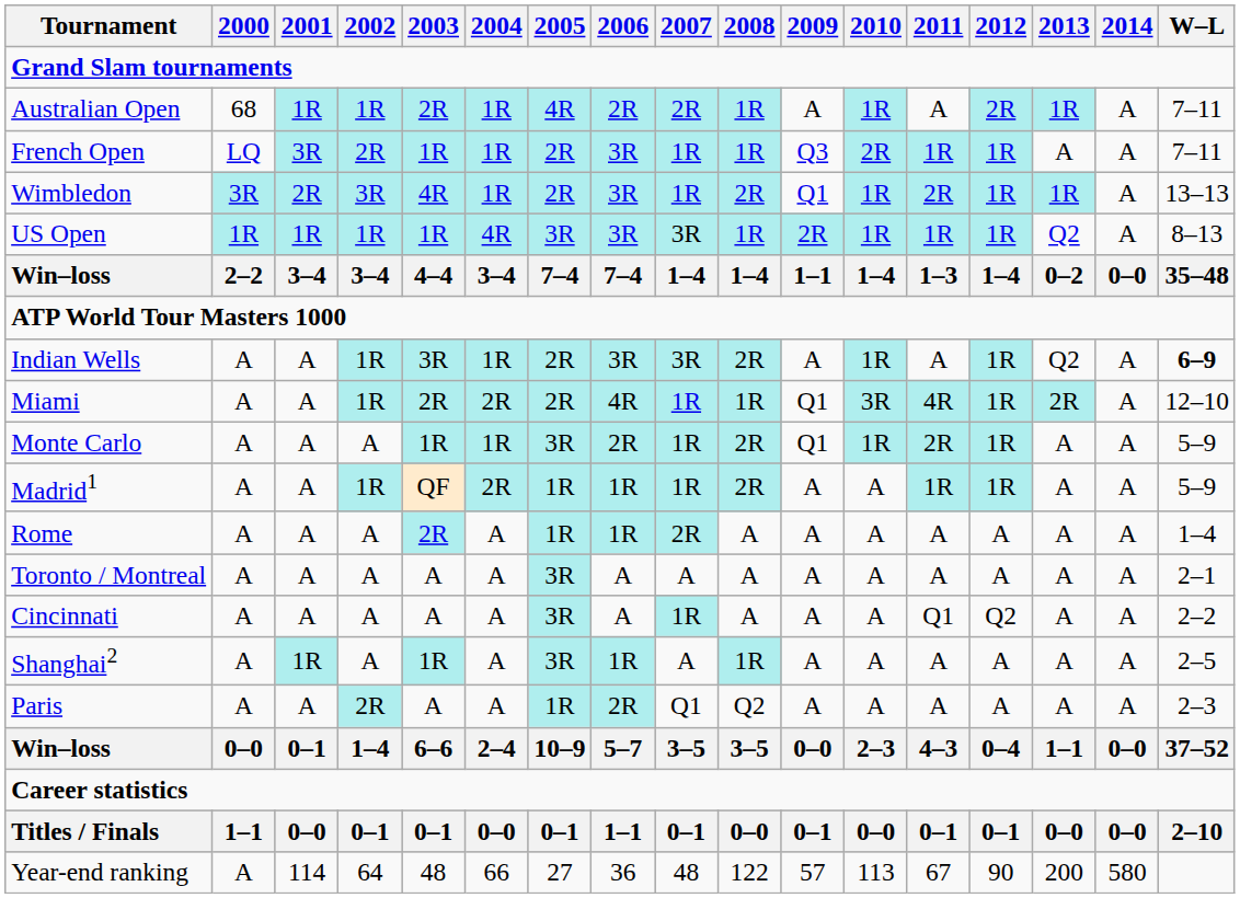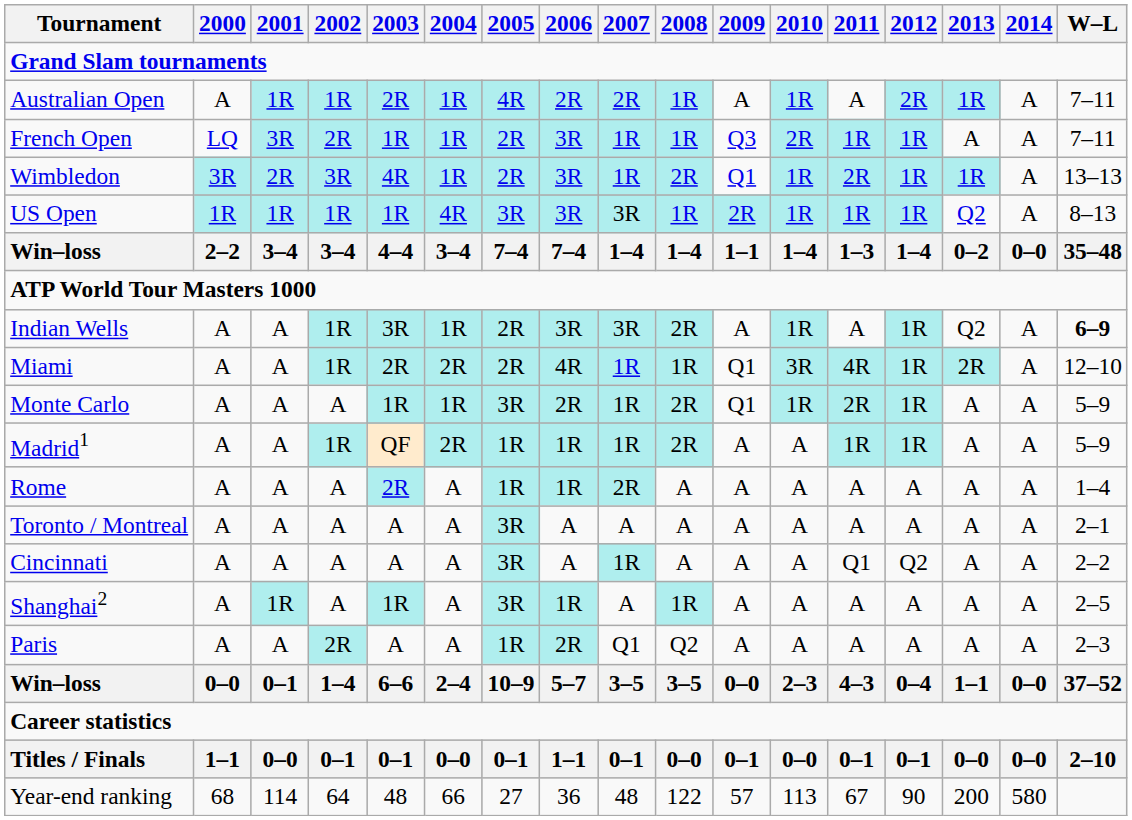Australian Open | 2000: 68 -> A
Year-end ranking | 2000: A -> 68
